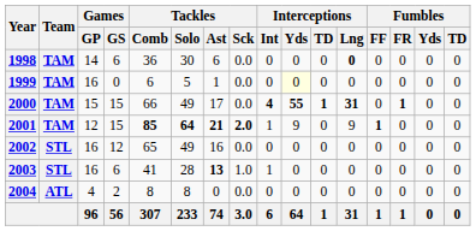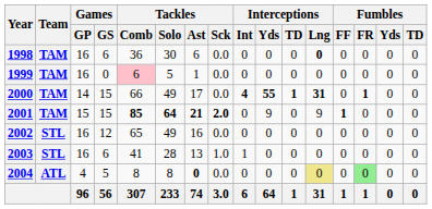1998 | Games / GP: 14 -> 16
1999 | Tackles / Comb: no background -> pink background
1999 | Interceptions / Yds: lightyellow background -> no background
2000 | Games / GP: 15 -> 14
2001 | Games / GP: 12 -> 15
2001 | Interceptions / Int: 1 -> 0
2003 | Tackles / Ast: bold -> normal
2004 | Games / GS: 2 -> 5
2004 | Tackles / Ast: normal -> bold
2004 | Interceptions / Lng: no background -> khaki background
2004 | Fumbles / FR: no background -> lightgreen background
